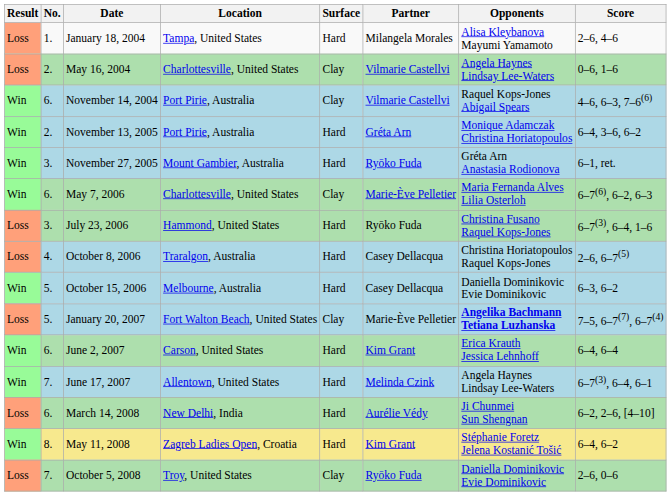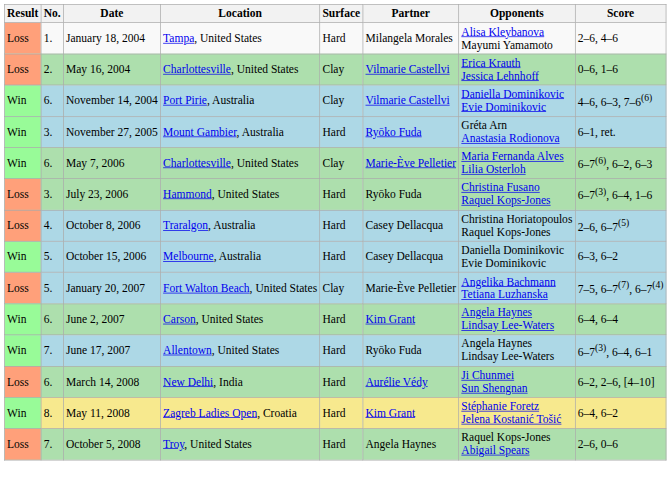May 16, 2004 | Opponents: Angela Haynes Lindsay Lee-Waters -> Erica Krauth Jessica Lehnhoff
November 14, 2004 | Opponents: Raquel Kops-Jones Abigail Spears -> Daniella Dominikovic Evie Dominikovic
- row: Win | 2. | November 13, 2005 | Port Pirie, Australia | Hard | Gréta Arn | Monique Adamczak Christina Horiatopoulos | 6–4, 3–6, 6–2
January 20, 2007 | Opponents: bold -> normal
June 2, 2007 | Opponents: Erica Krauth Jessica Lehnhoff -> Angela Haynes Lindsay Lee-Waters
June 17, 2007 | Partner: Melinda Czink -> Ryōko Fuda
October 5, 2008 | Surface: Clay -> Hard
October 5, 2008 | Partner: Ryōko Fuda -> Angela Haynes
October 5, 2008 | Opponents: Daniella Dominikovic Evie Dominikovic -> Raquel Kops-Jones Abigail Spears
